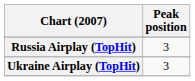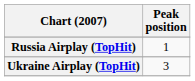Russia Airplay (TopHit) | Peak position: 3 -> 1
